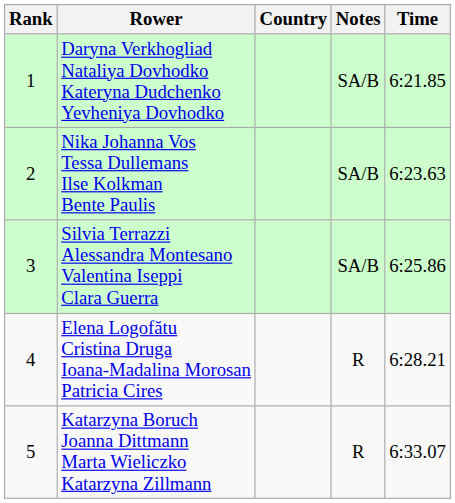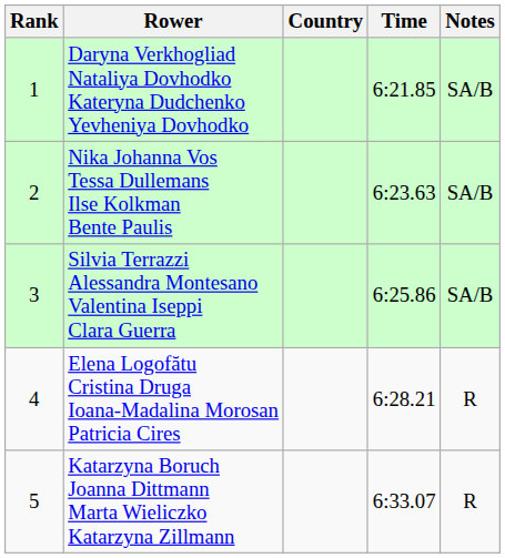columns swapped: Time <-> Notes
